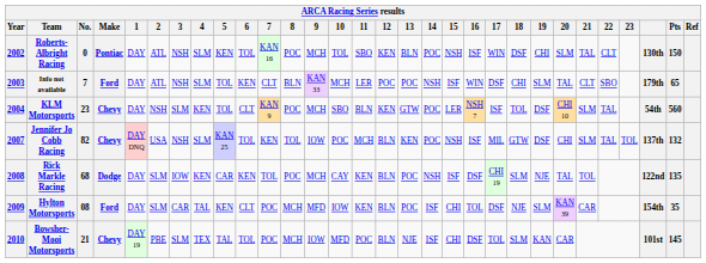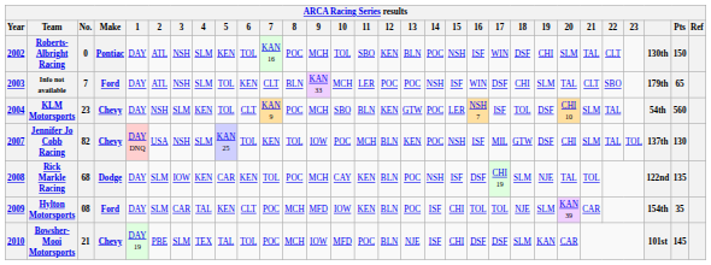Jennifer Jo Cobb Racing | Pts: 132 -> 130
Hylton Motorsports | 17: DSF -> TOL
Bowsher-Mooi Motorsports | 17: TOL -> DSF
